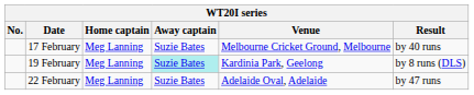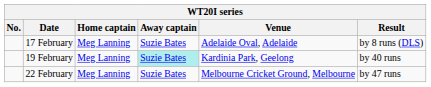17 February | Venue: Melbourne Cricket Ground, Melbourne -> Adelaide Oval, Adelaide
17 February | Result: by 40 runs -> by 8 runs (DLS)
19 February | Result: by 8 runs (DLS) -> by 40 runs
22 February | Venue: Adelaide Oval, Adelaide -> Melbourne Cricket Ground, Melbourne
